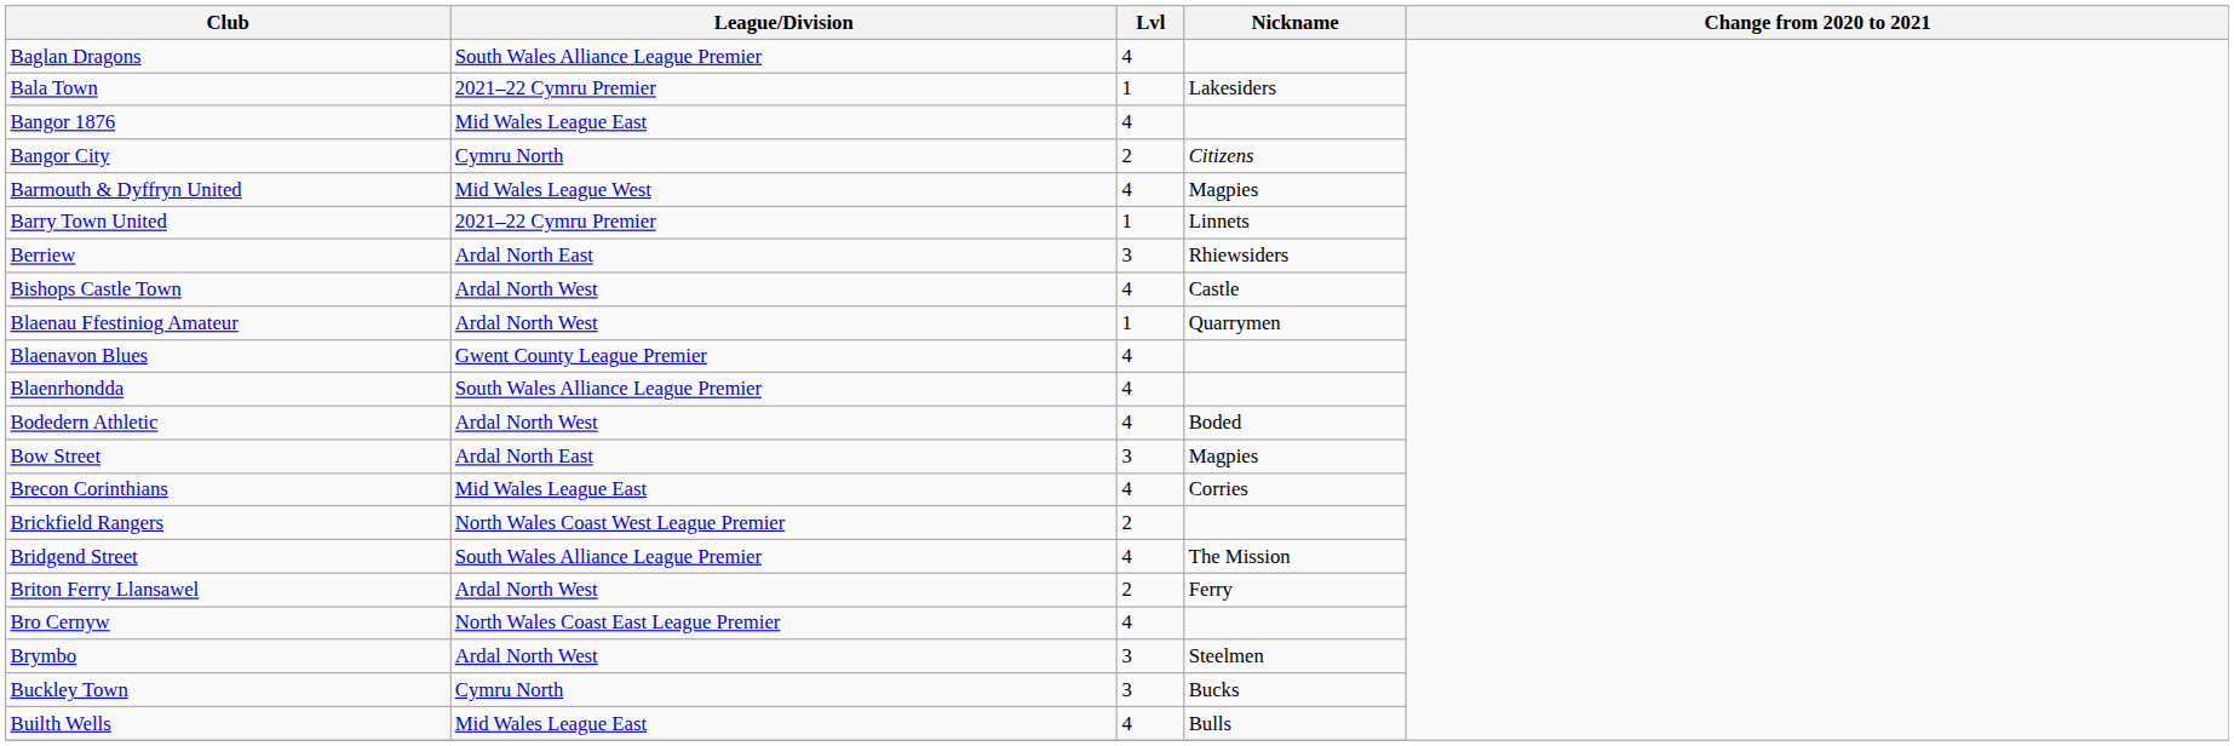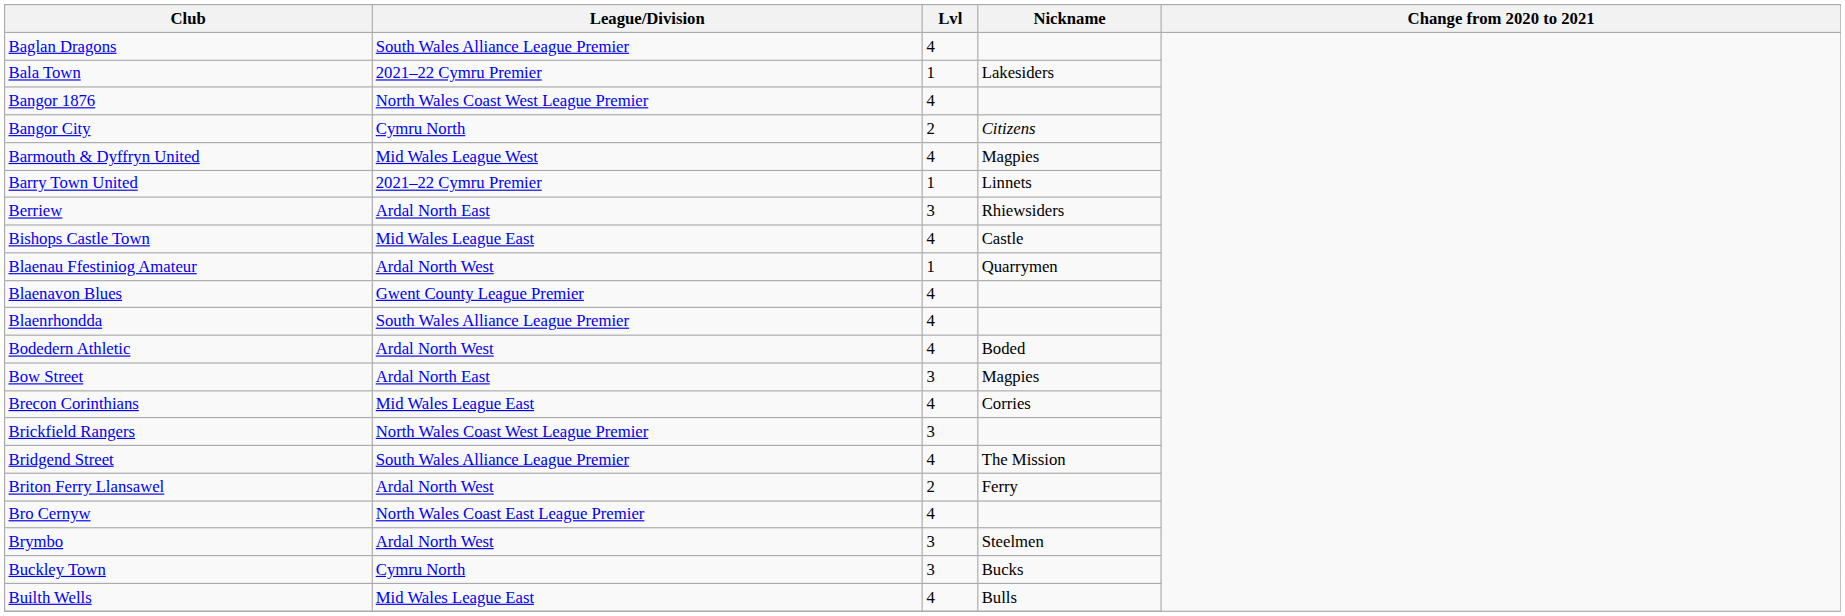Bangor 1876 | League/Division: Mid Wales League East -> North Wales Coast West League Premier
Bishops Castle Town | League/Division: Ardal North West -> Mid Wales League East
Brickfield Rangers | Lvl: 2 -> 3
